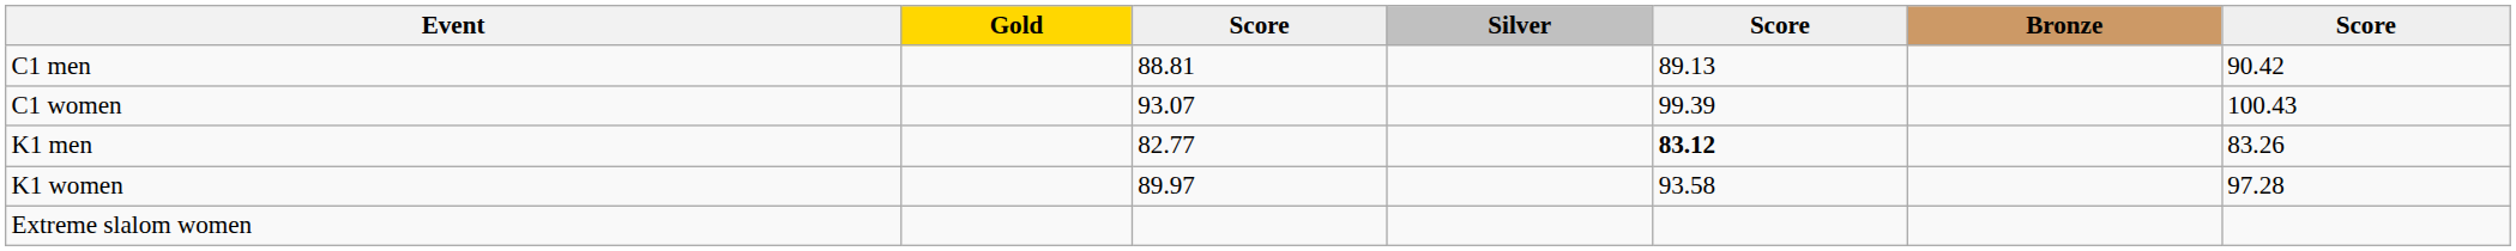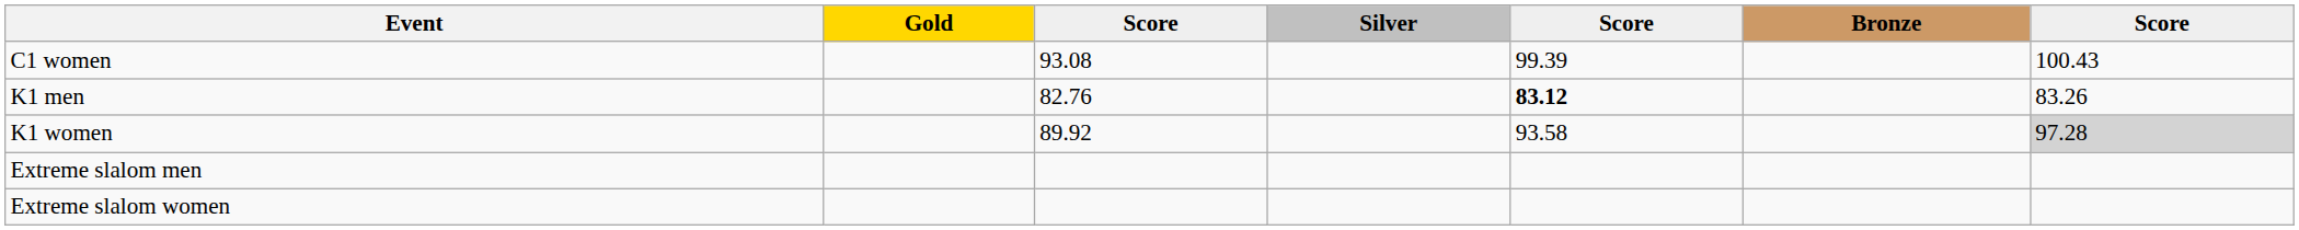- row: C1 men | 88.81 | 89.13 | 90.42
C1 women | column 3: 93.07 -> 93.08
K1 men | column 3: 82.77 -> 82.76
K1 women | column 3: 89.97 -> 89.92
K1 women | column 7: no background -> lightgrey background
+ row: Extreme slalom men
